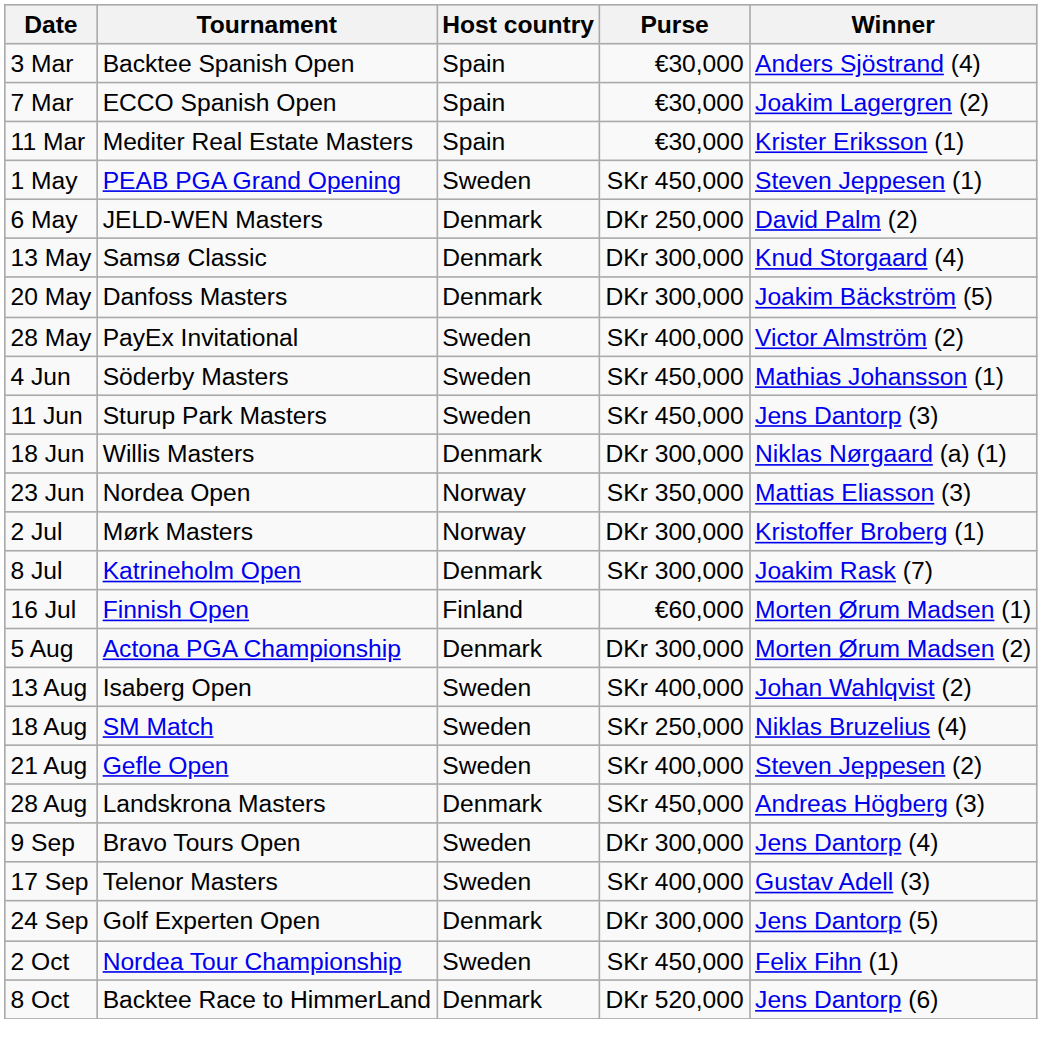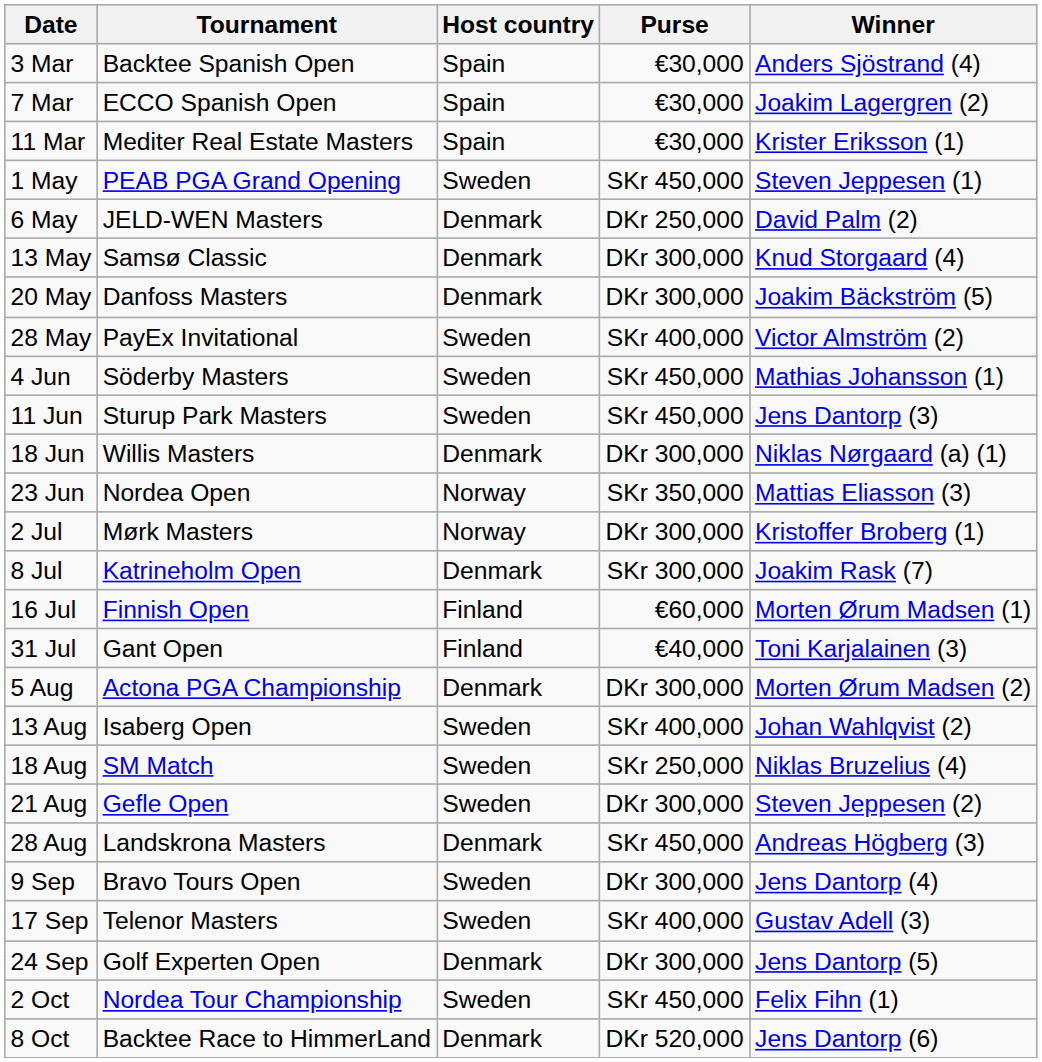+ row: 31 Jul | Gant Open | Finland | €40,000 | Toni Karjalainen (3)
21 Aug | Purse: SKr 400,000 -> DKr 300,000
